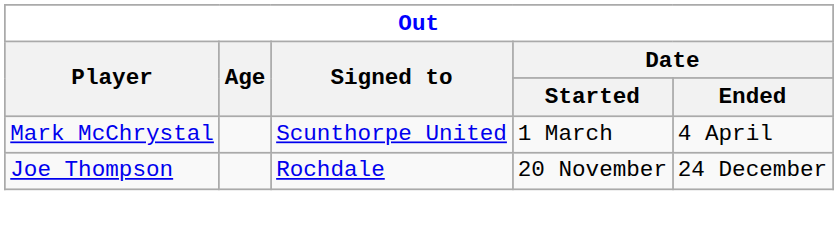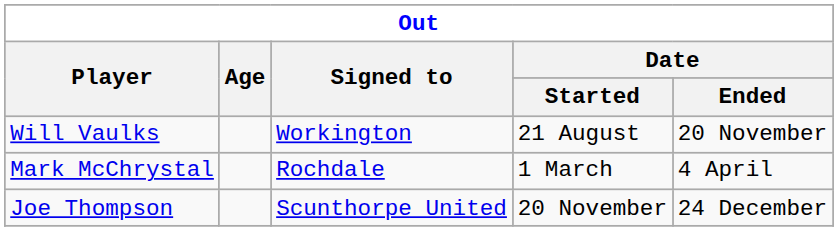+ row: Will Vaulks | Workington | 21 August | 20 November
Mark McChrystal | Signed to: Scunthorpe United -> Rochdale
Joe Thompson | Signed to: Rochdale -> Scunthorpe United
